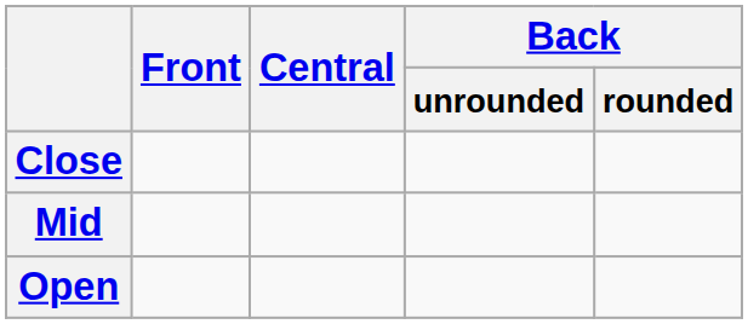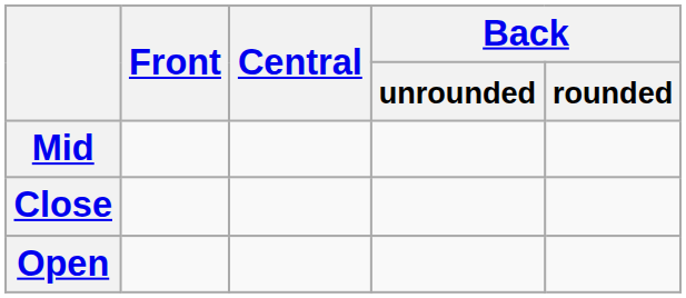rows swapped: Close <-> Mid
